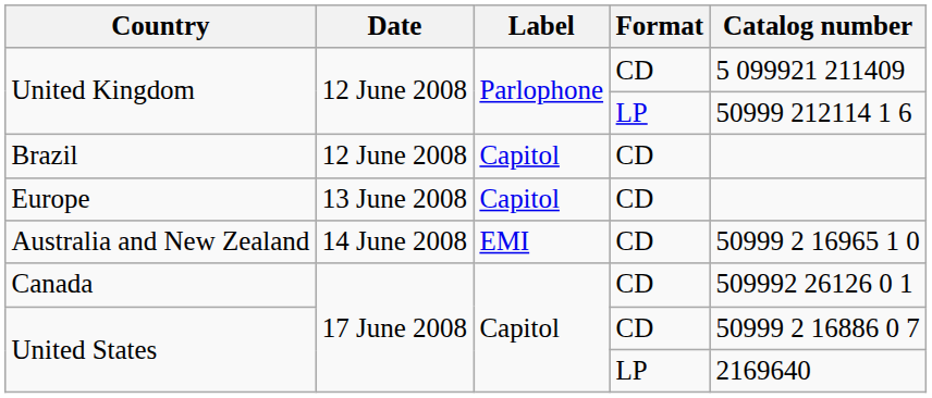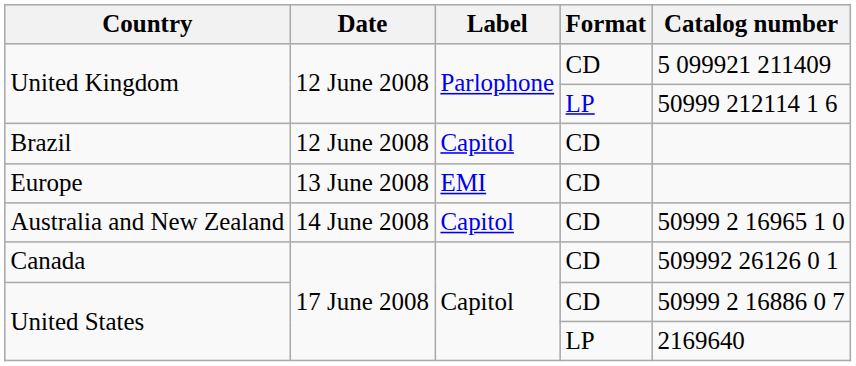Europe | Label: Capitol -> EMI
Australia and New Zealand | Label: EMI -> Capitol
